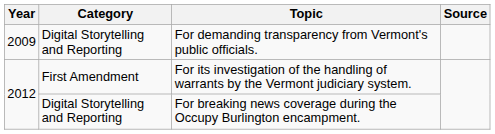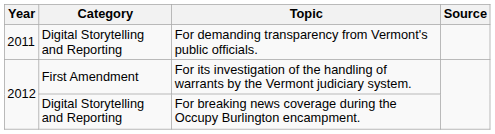For demanding transparency from Vermont's public officials. | Year: 2009 -> 2011
